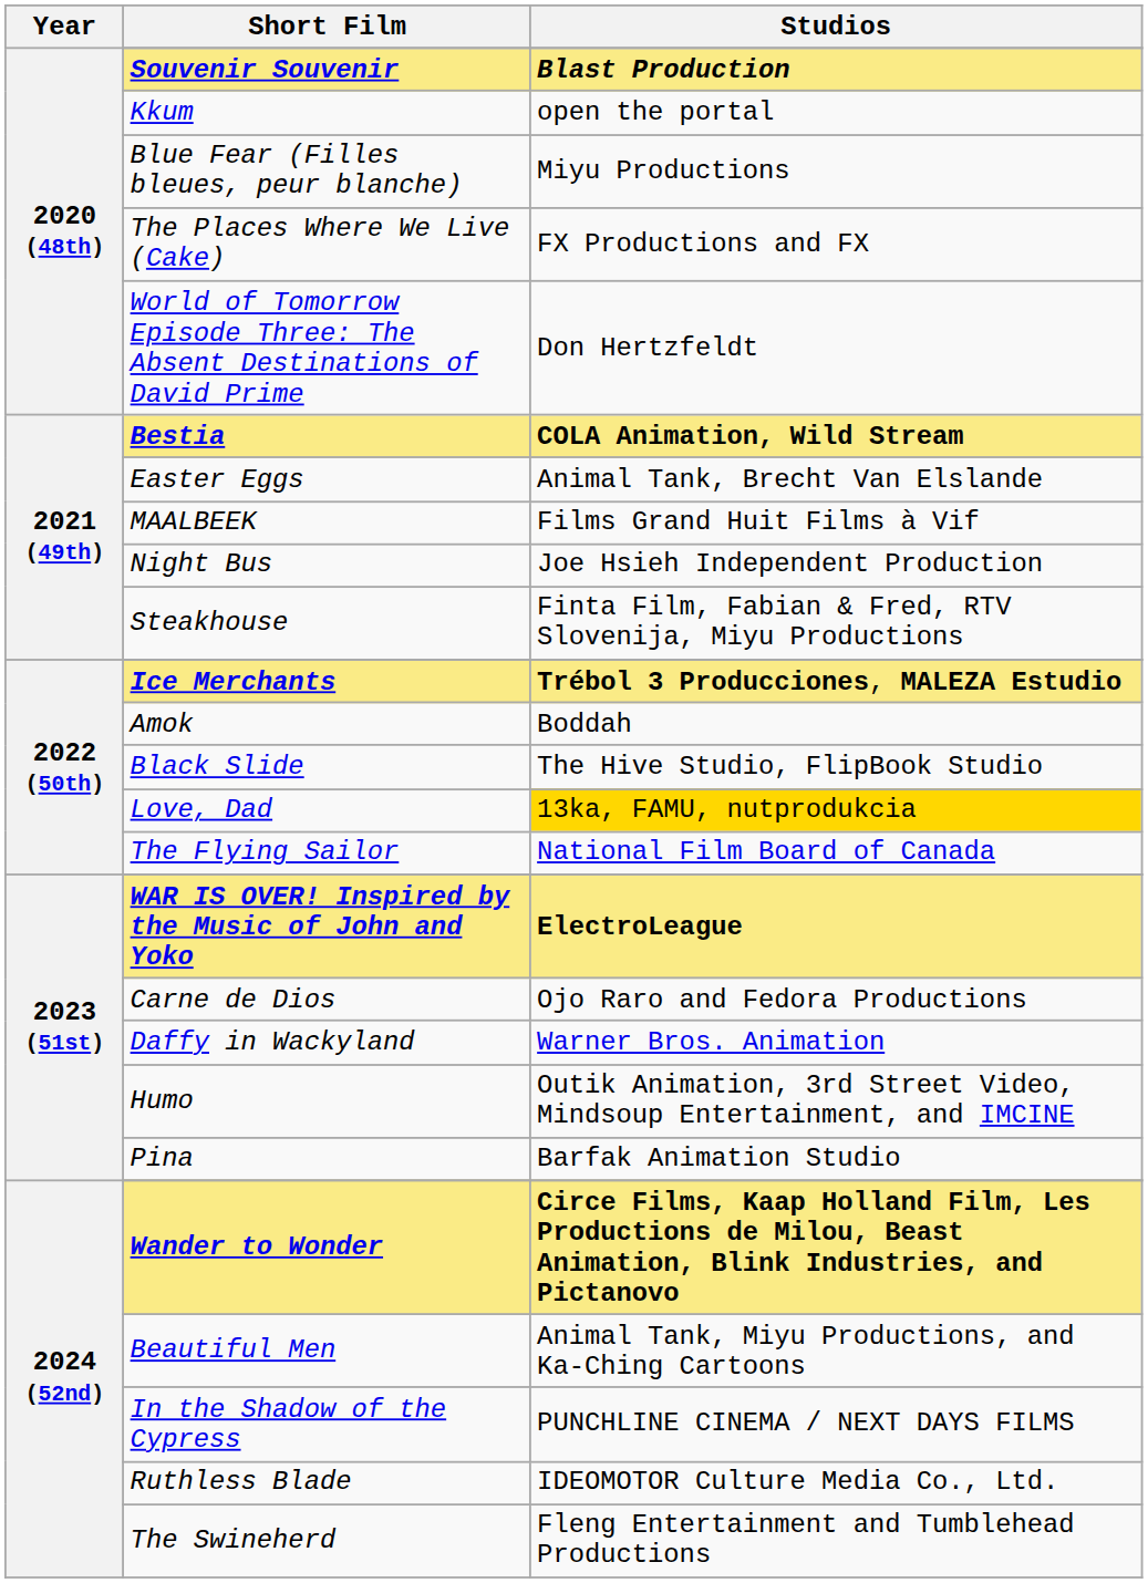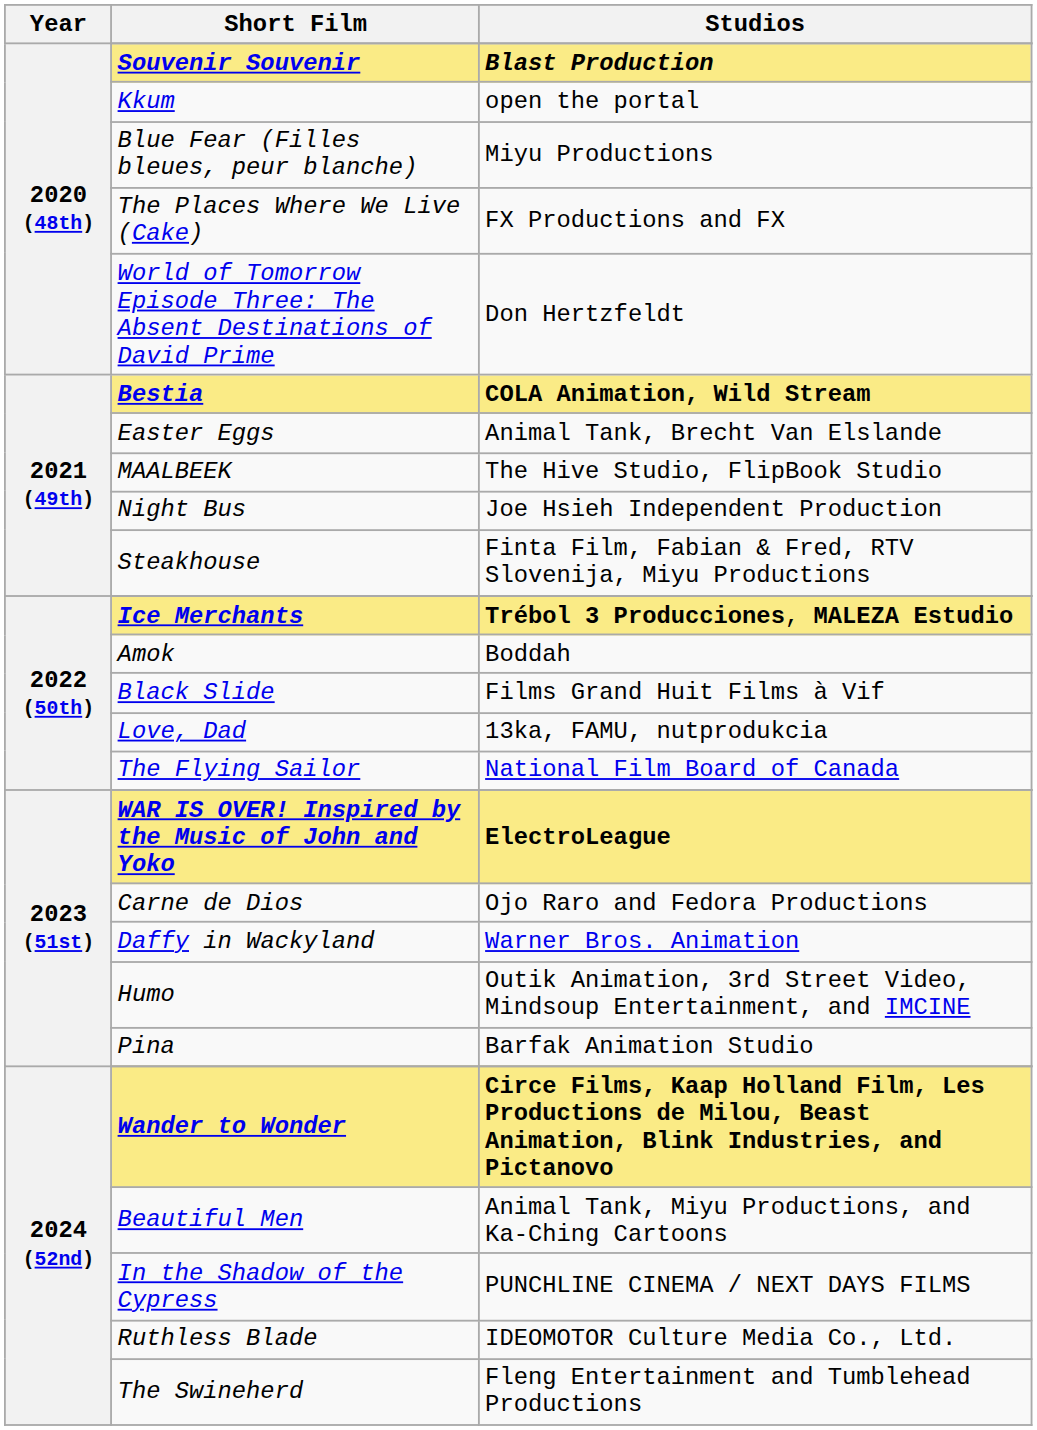MAALBEEK | Studios: Films Grand Huit Films à Vif -> The Hive Studio, FlipBook Studio
Black Slide | Studios: The Hive Studio, FlipBook Studio -> Films Grand Huit Films à Vif
Love, Dad | Studios: gold background -> no background
